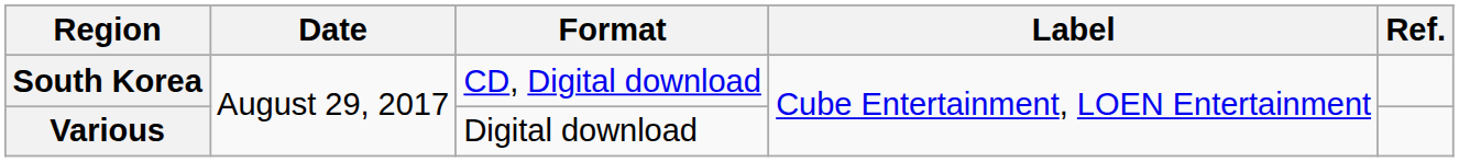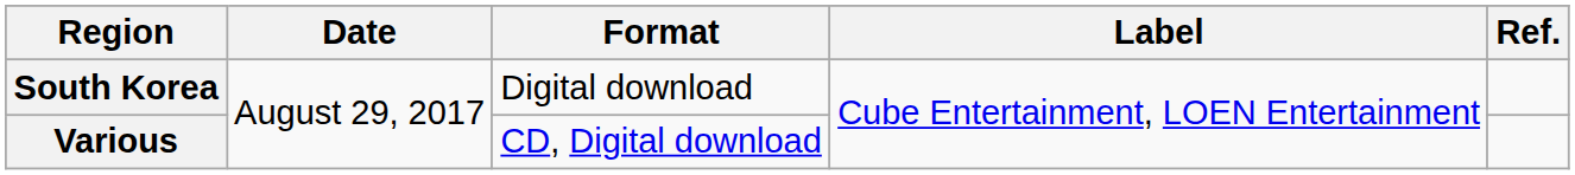South Korea | Format: CD, Digital download -> Digital download
Various | Format: Digital download -> CD, Digital download
